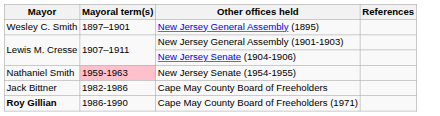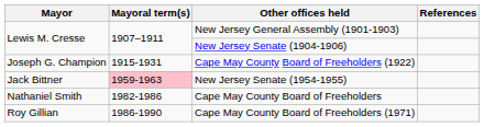- row: Wesley C. Smith | 1897–1901 | New Jersey General Assembly (1895)
+ row: Joseph G. Champion | 1915-1931 | Cape May County Board of Freeholders (1922)
New Jersey Senate (1954-1955) | Mayor: Nathaniel Smith -> Jack Bittner
Cape May County Board of Freeholders | Mayor: Jack Bittner -> Nathaniel Smith
Cape May County Board of Freeholders (1971) | Mayor: bold -> normal
